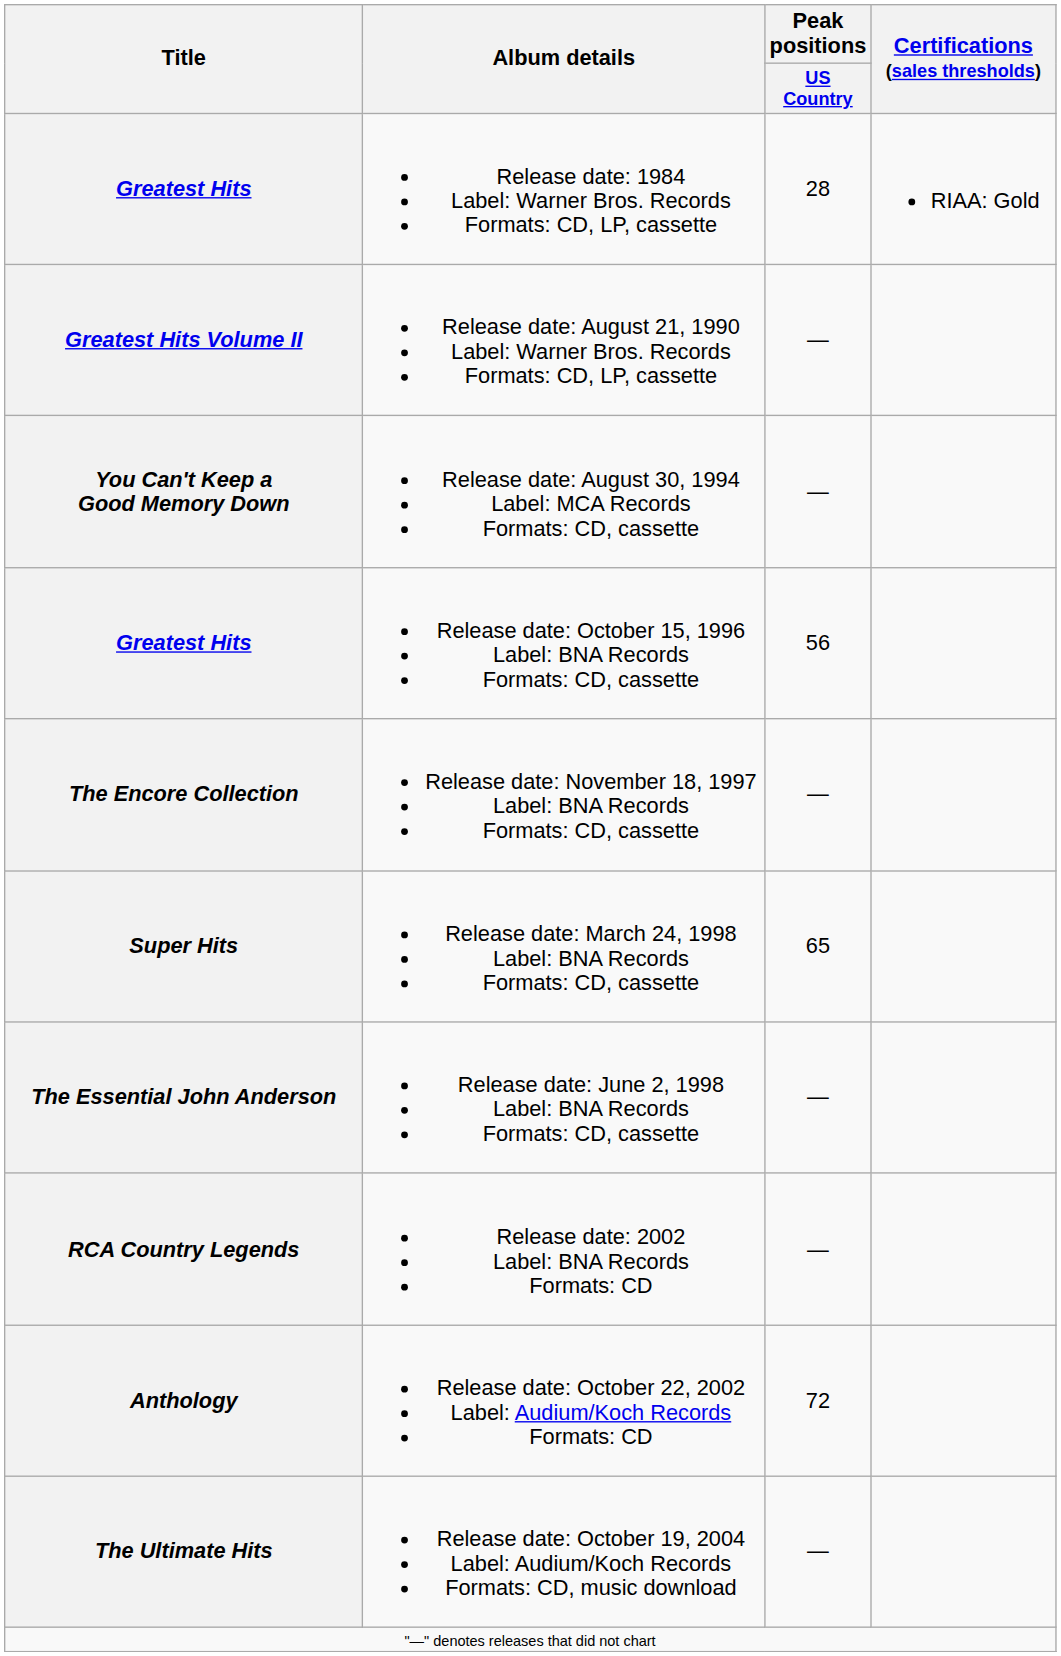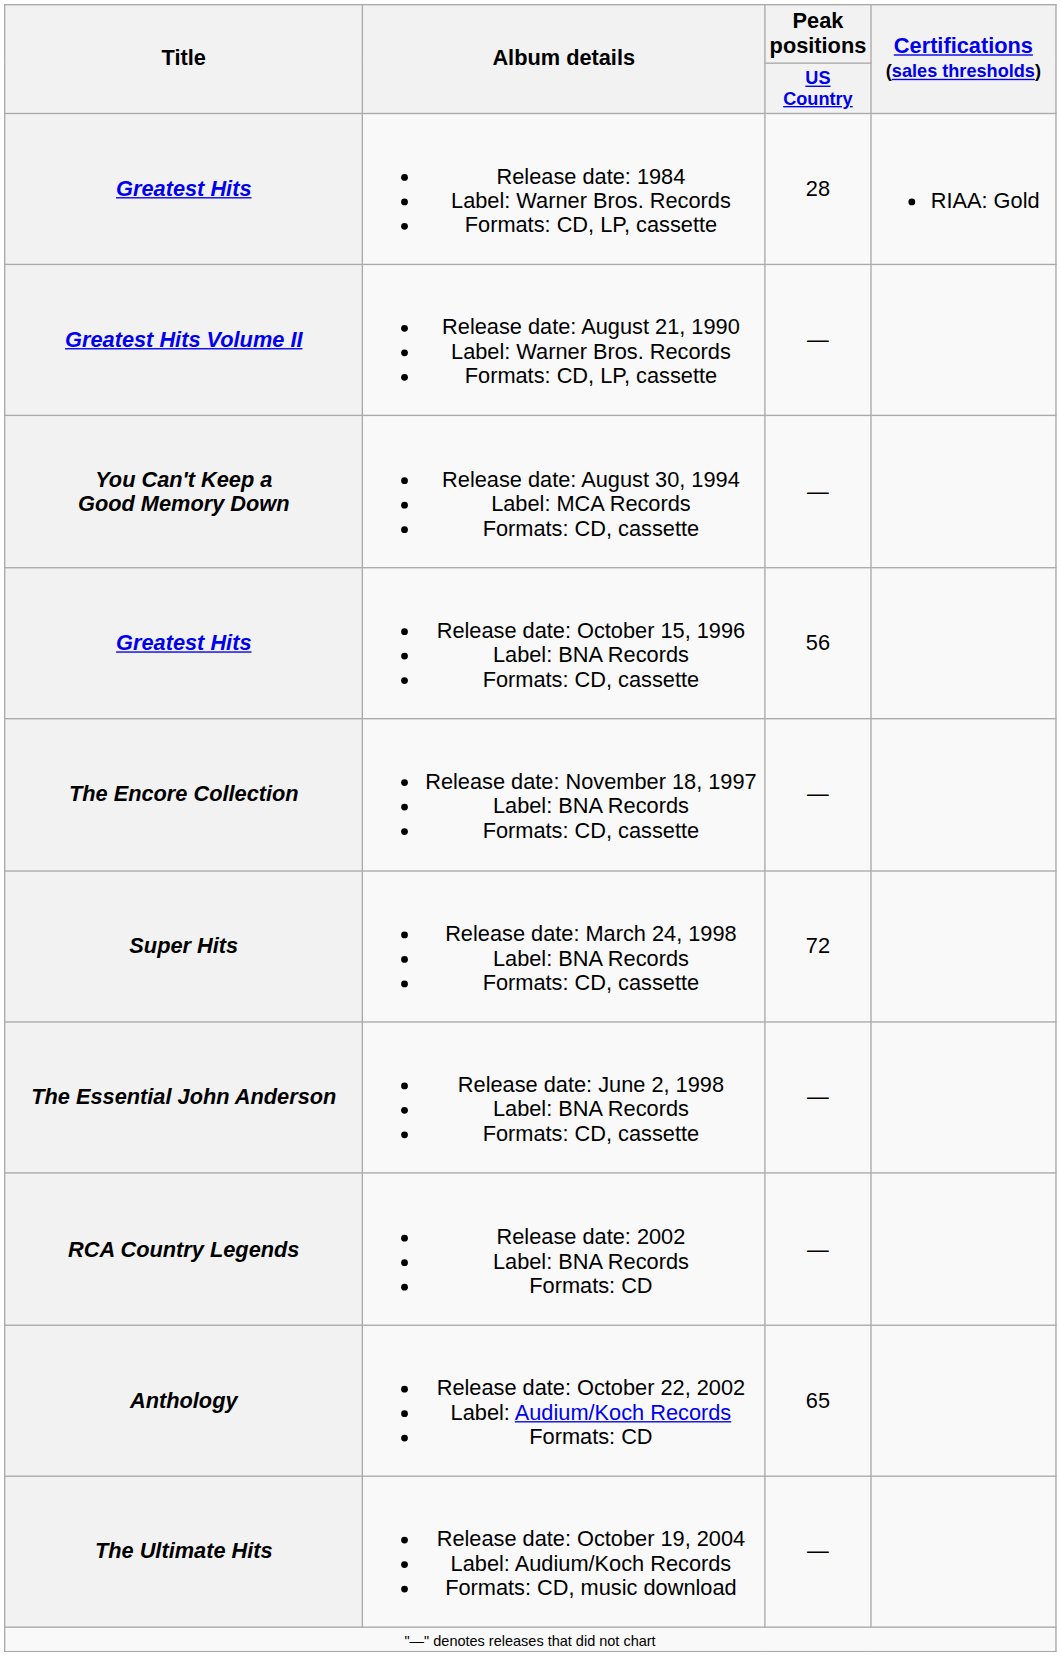Super Hits | Peak positions / US Country: 65 -> 72
Anthology | Peak positions / US Country: 72 -> 65
